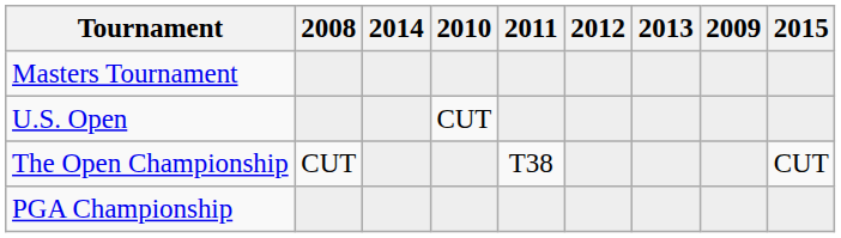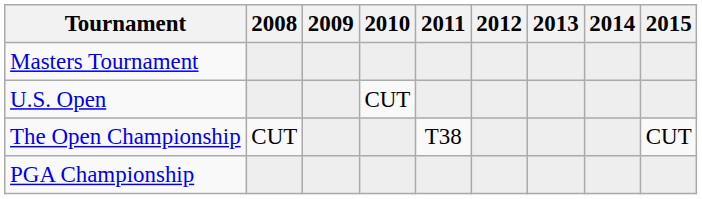columns swapped: 2009 <-> 2014
